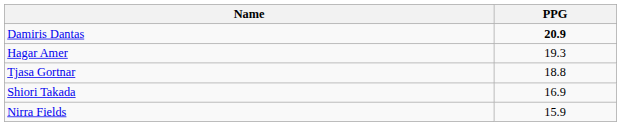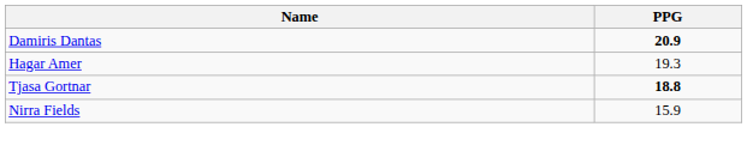Tjasa Gortnar | PPG: normal -> bold
- row: Shiori Takada | 16.9
